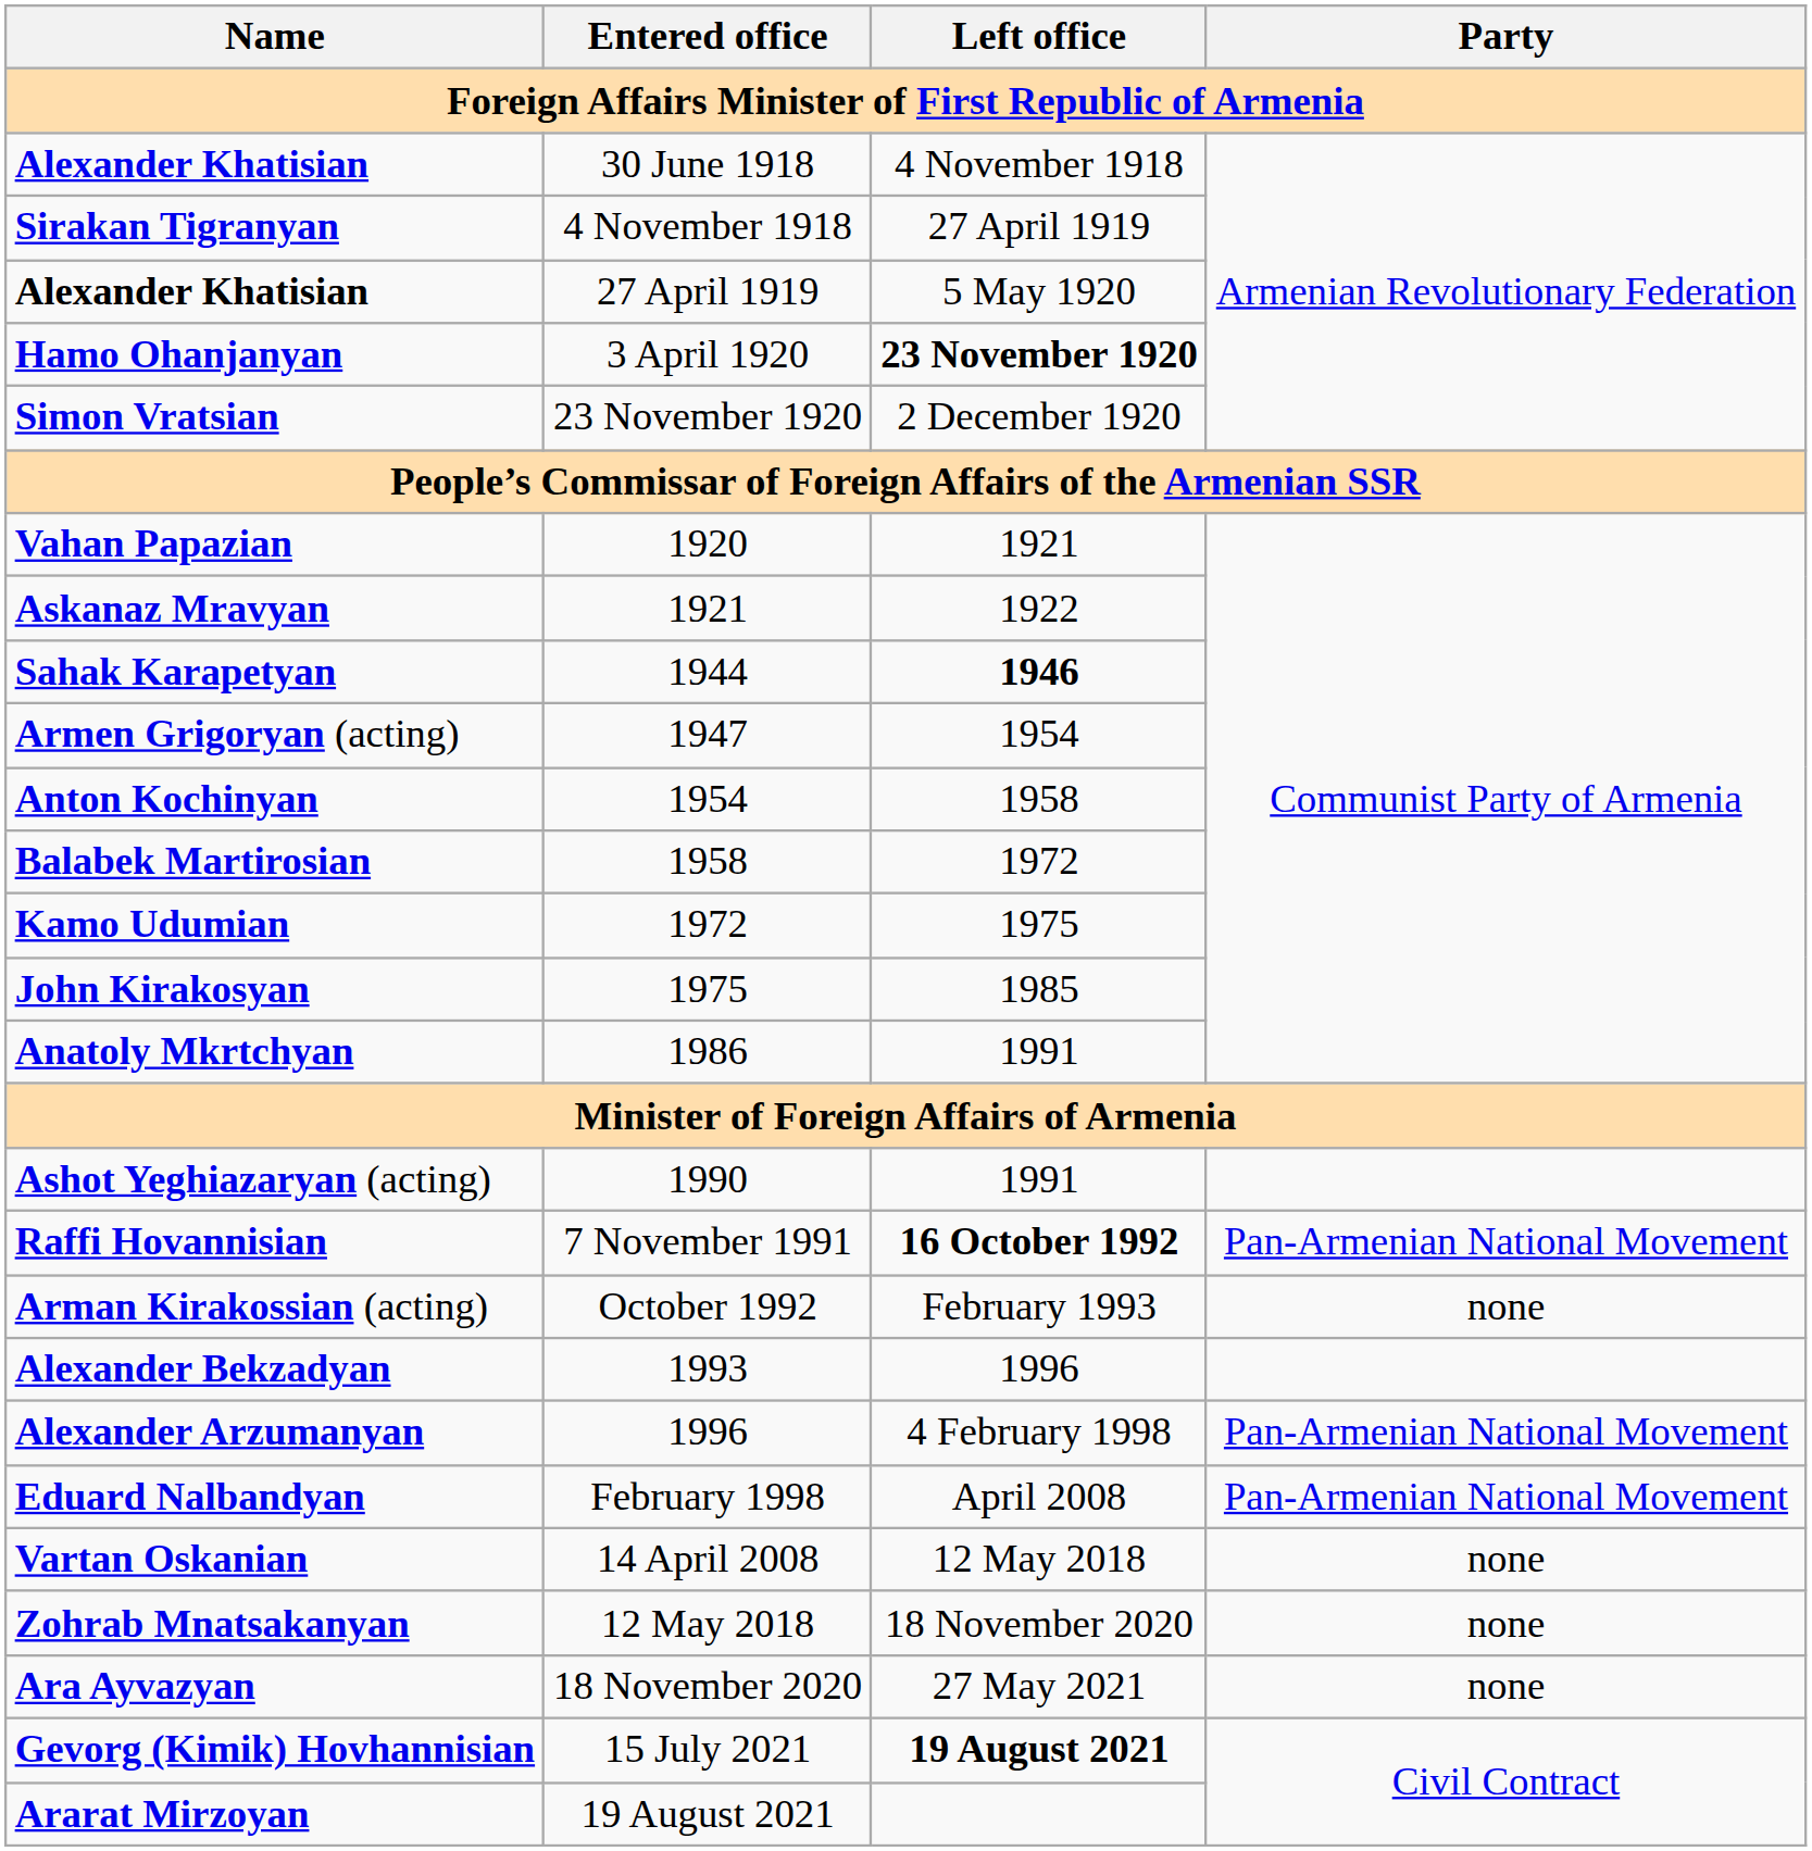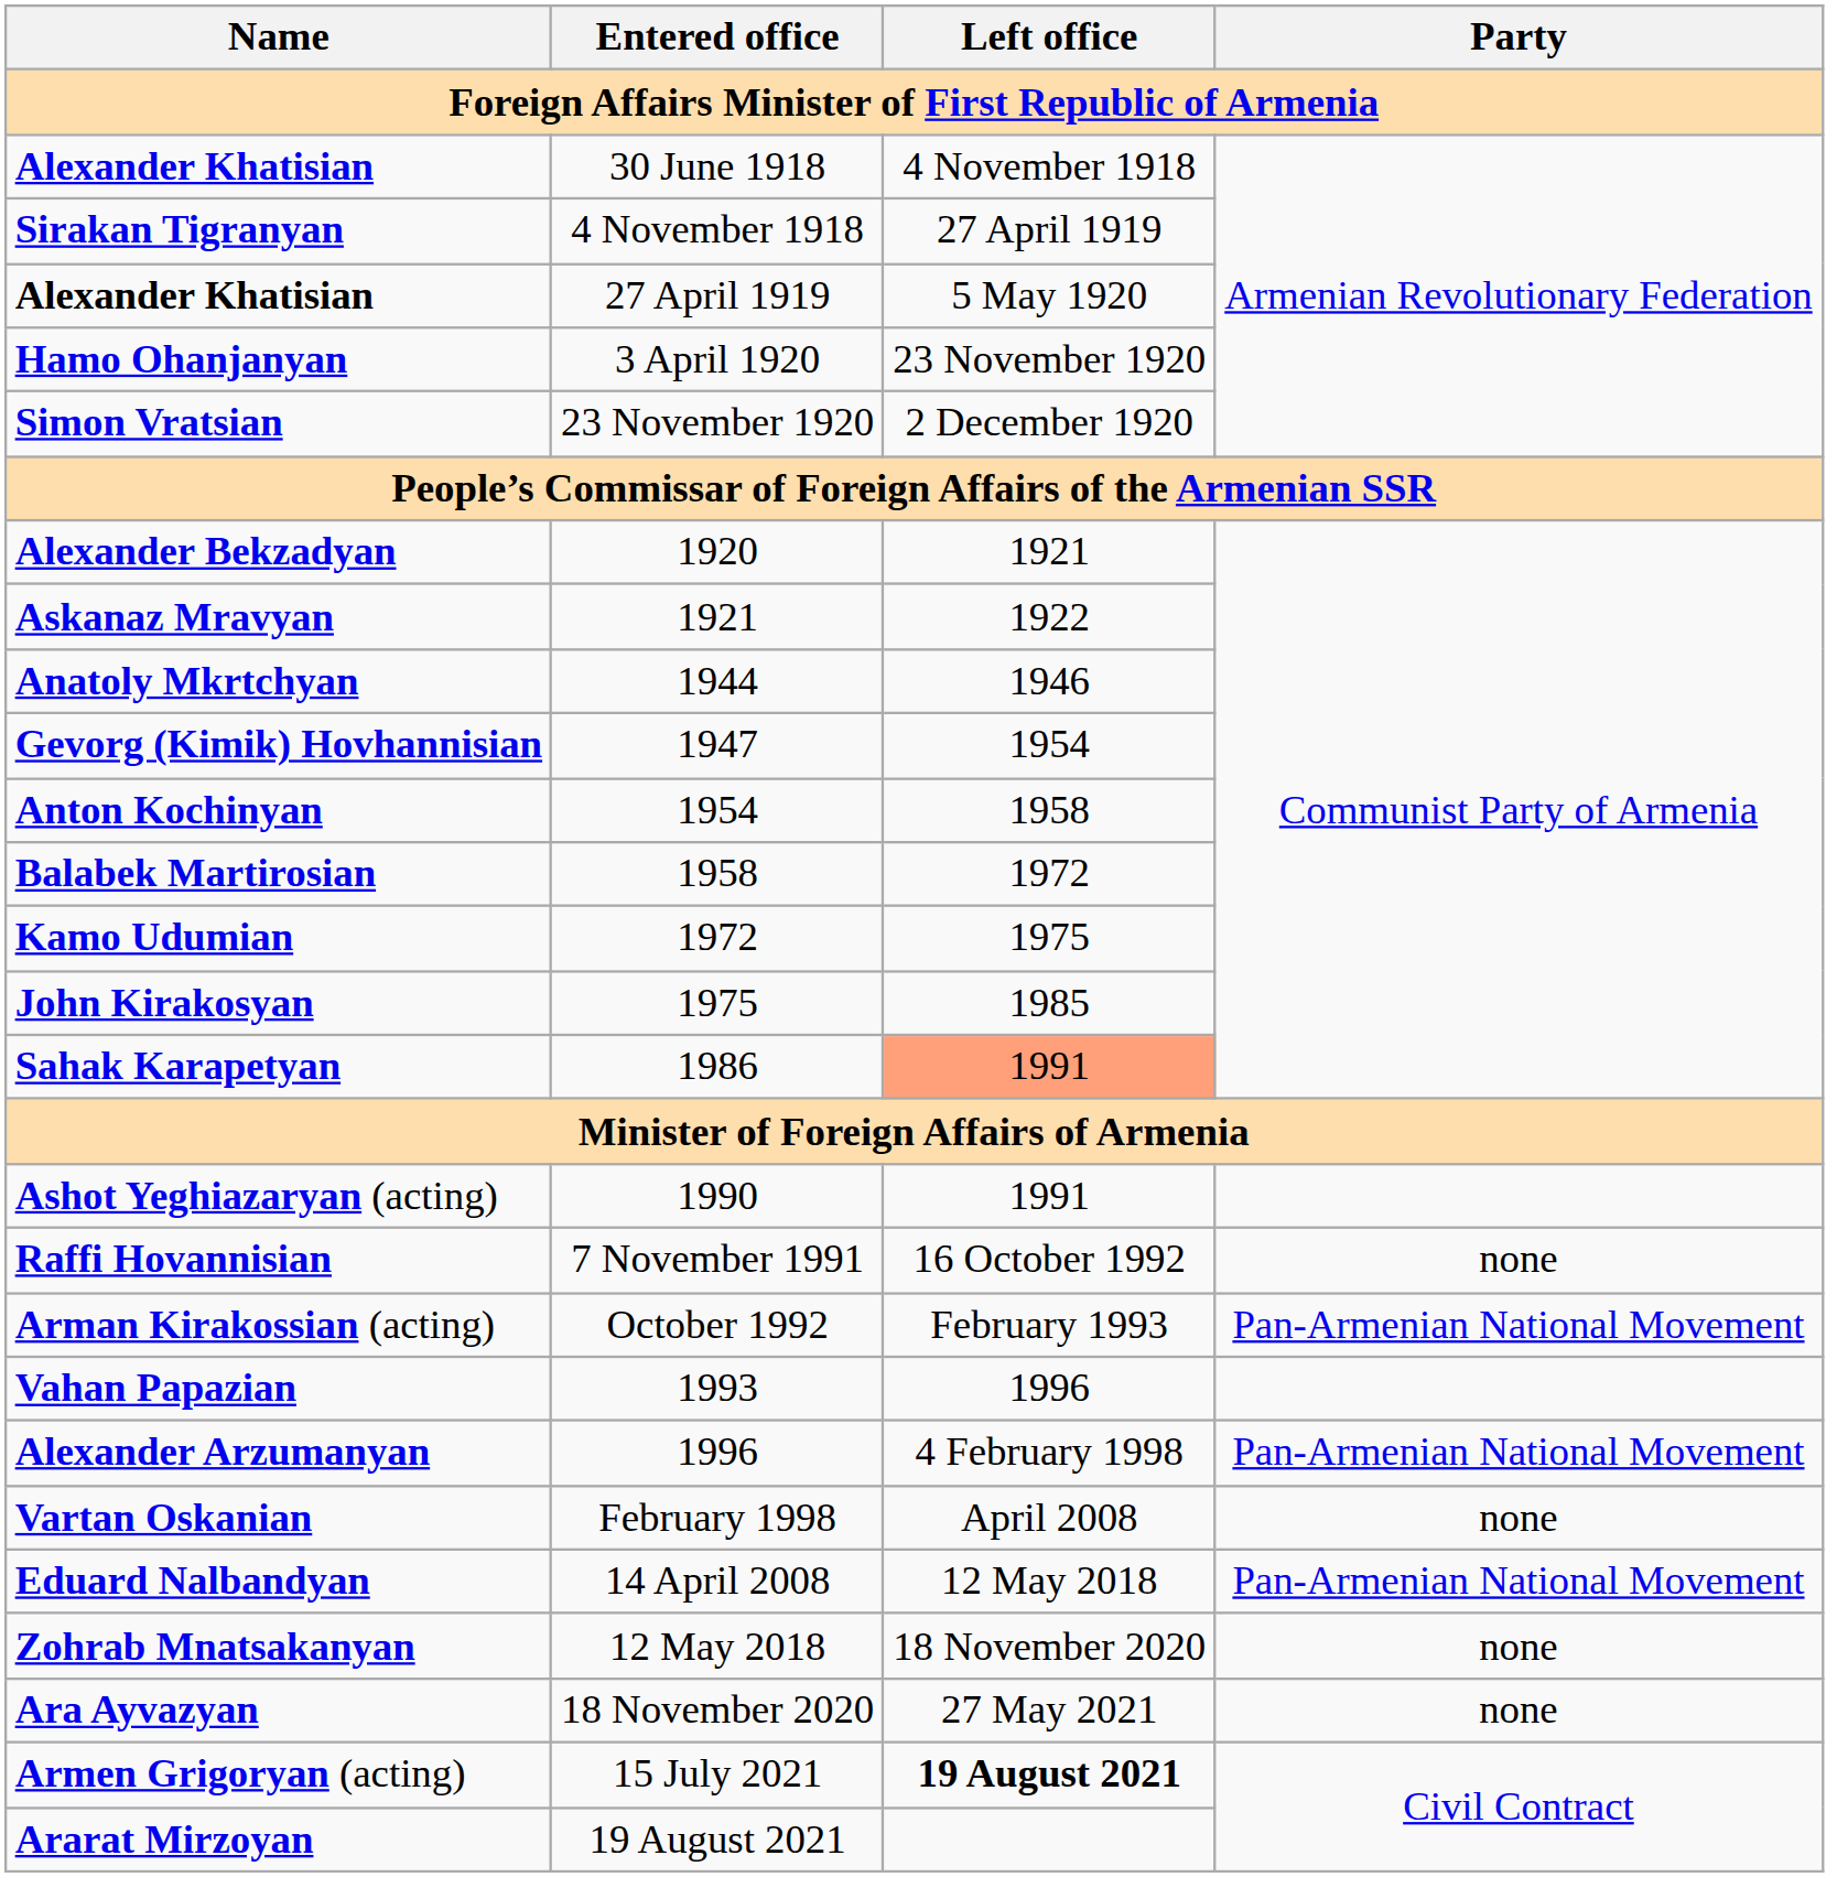3 April 1920 | Left office: bold -> normal
1920 | Name: Vahan Papazian -> Alexander Bekzadyan
1944 | Name: Sahak Karapetyan -> Anatoly Mkrtchyan
1944 | Left office: bold -> normal
1947 | Name: Armen Grigoryan (acting) -> Gevorg (Kimik) Hovhannisian
1986 | Name: Anatoly Mkrtchyan -> Sahak Karapetyan
1986 | Left office: no background -> lightsalmon background
7 November 1991 | Left office: bold -> normal
7 November 1991 | Party: Pan-Armenian National Movement -> none
October 1992 | Party: none -> Pan-Armenian National Movement
1993 | Name: Alexander Bekzadyan -> Vahan Papazian
February 1998 | Name: Eduard Nalbandyan -> Vartan Oskanian
February 1998 | Party: Pan-Armenian National Movement -> none
14 April 2008 | Name: Vartan Oskanian -> Eduard Nalbandyan
14 April 2008 | Party: none -> Pan-Armenian National Movement
15 July 2021 | Name: Gevorg (Kimik) Hovhannisian -> Armen Grigoryan (acting)
